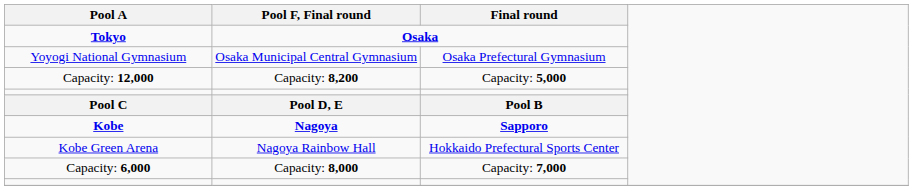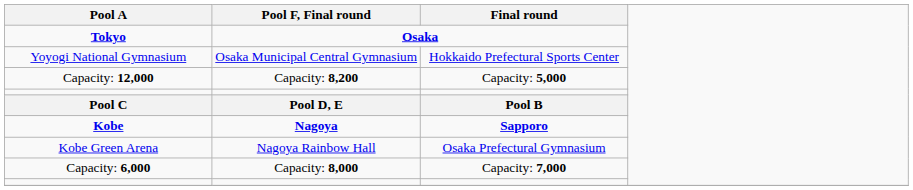Yoyogi National Gymnasium | Final round: Osaka Prefectural Gymnasium -> Hokkaido Prefectural Sports Center
Kobe Green Arena | Final round: Hokkaido Prefectural Sports Center -> Osaka Prefectural Gymnasium
